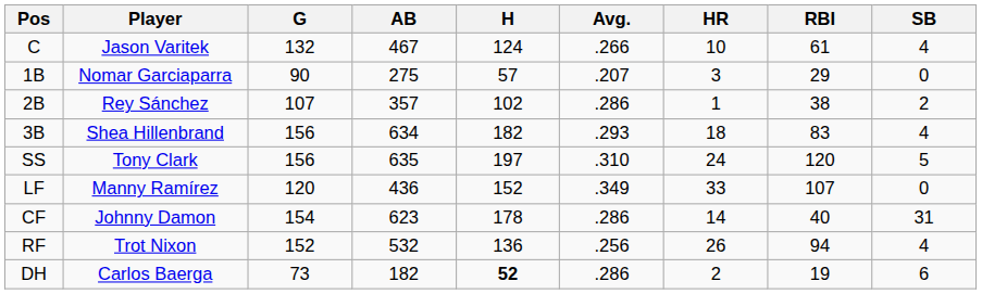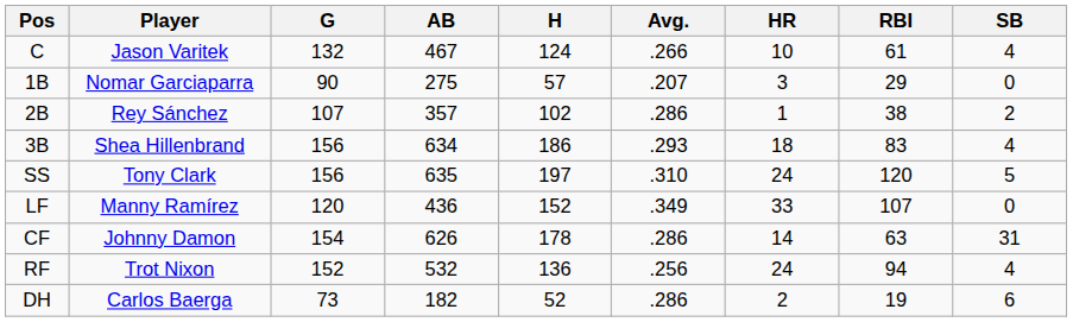3B | H: 182 -> 186
CF | AB: 623 -> 626
CF | RBI: 40 -> 63
RF | HR: 26 -> 24
DH | H: bold -> normal
